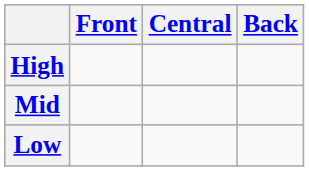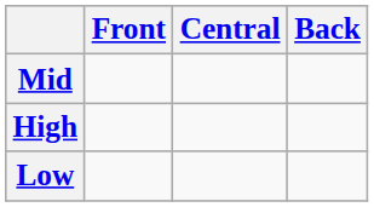rows swapped: High <-> Mid
